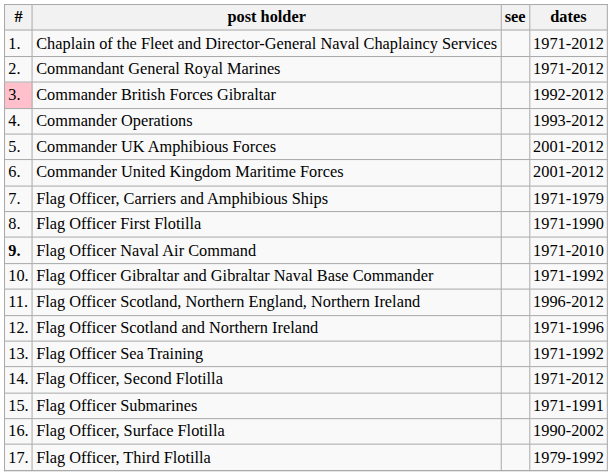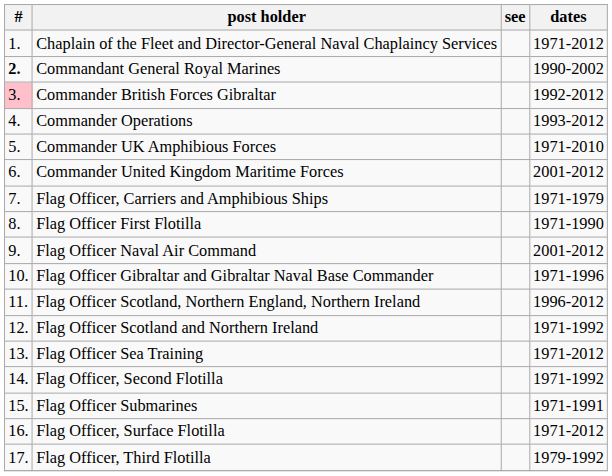Commandant General Royal Marines | #: normal -> bold
Commandant General Royal Marines | dates: 1971-2012 -> 1990-2002
Commander UK Amphibious Forces | dates: 2001-2012 -> 1971-2010
Flag Officer Naval Air Command | #: bold -> normal
Flag Officer Naval Air Command | dates: 1971-2010 -> 2001-2012
Flag Officer Gibraltar and Gibraltar Naval Base Commander | dates: 1971-1992 -> 1971-1996
Flag Officer Scotland and Northern Ireland | dates: 1971-1996 -> 1971-1992
Flag Officer Sea Training | dates: 1971-1992 -> 1971-2012
Flag Officer, Second Flotilla | dates: 1971-2012 -> 1971-1992
Flag Officer, Surface Flotilla | dates: 1990-2002 -> 1971-2012
